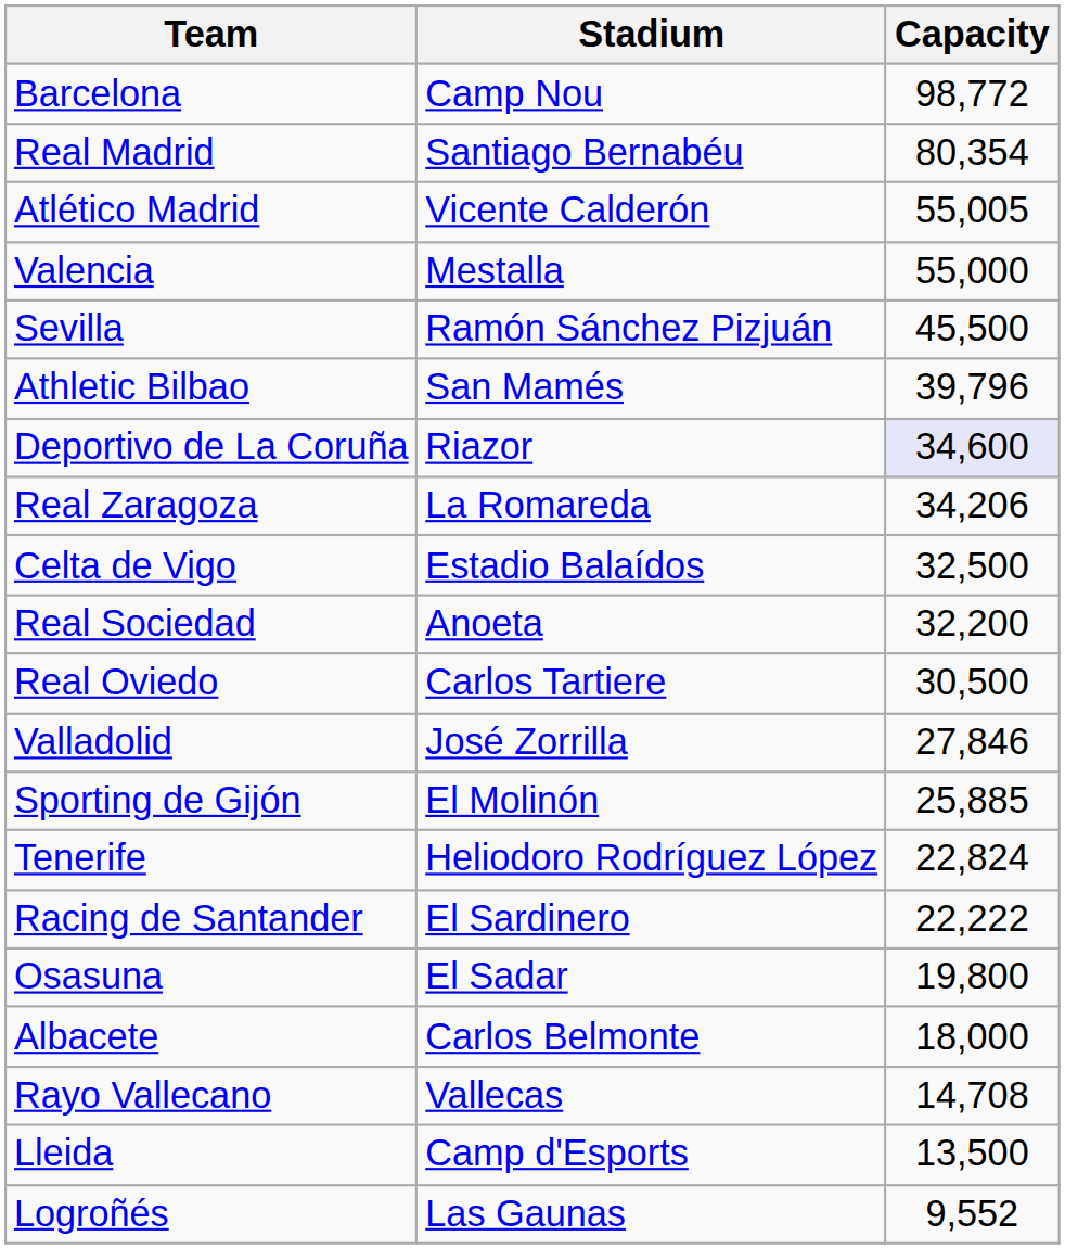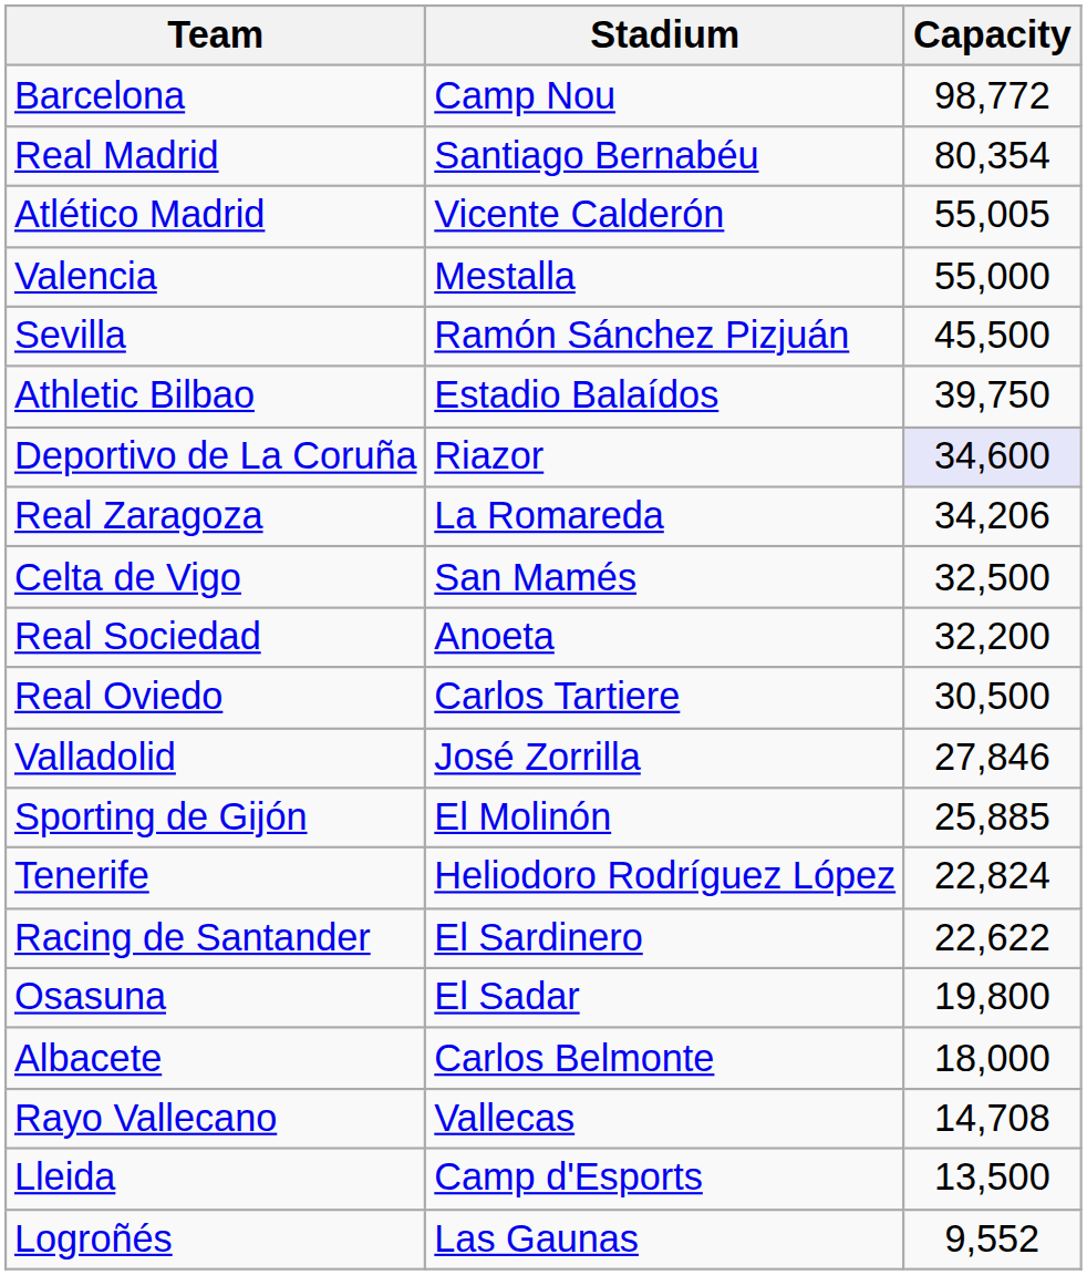Athletic Bilbao | Stadium: San Mamés -> Estadio Balaídos
Athletic Bilbao | Capacity: 39,796 -> 39,750
Celta de Vigo | Stadium: Estadio Balaídos -> San Mamés
Racing de Santander | Capacity: 22,222 -> 22,622
